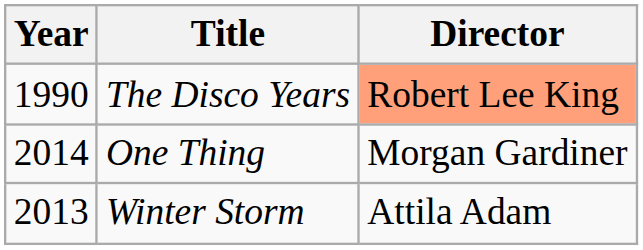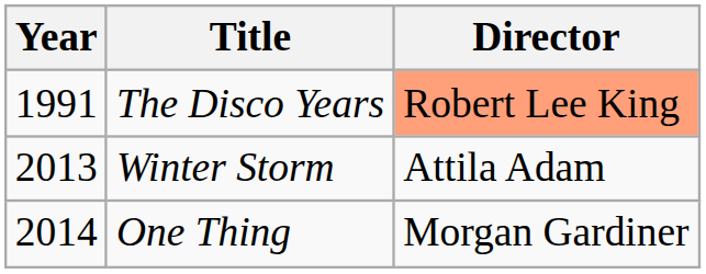The Disco Years | Year: 1990 -> 1991
rows swapped: Winter Storm <-> One Thing
